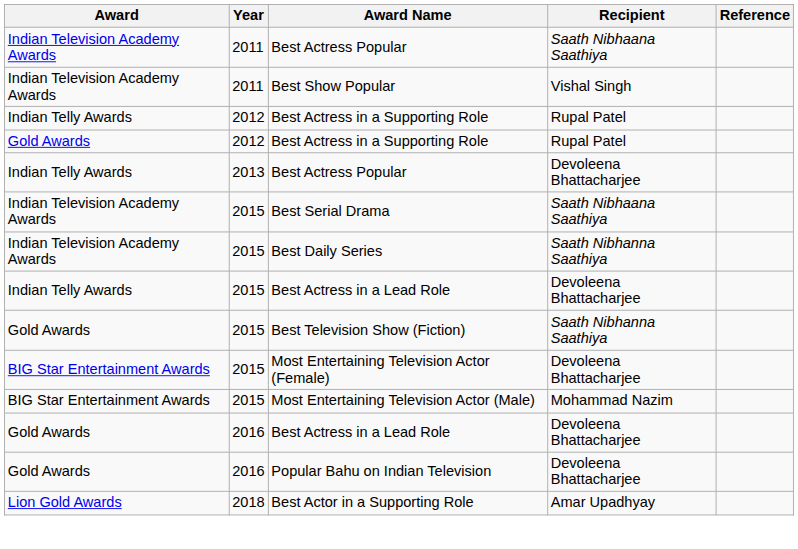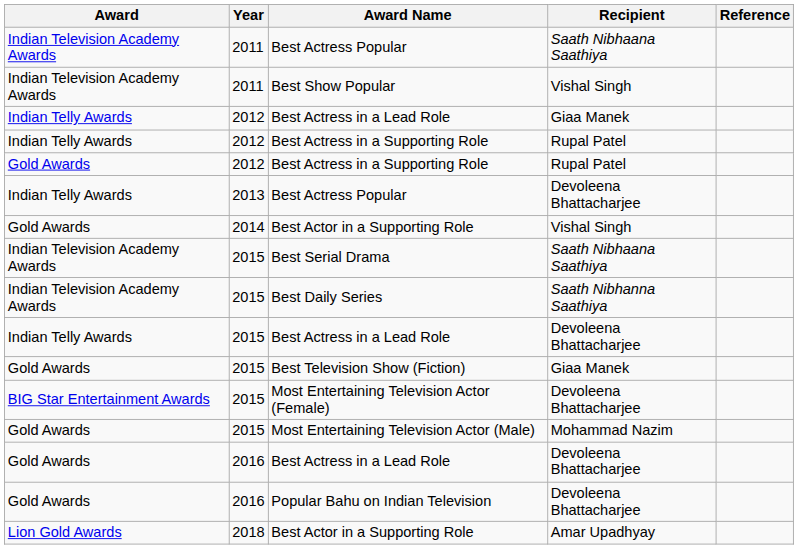+ row: Indian Telly Awards | 2012 | Best Actress in a Lead Role | Giaa Manek
+ row: Gold Awards | 2014 | Best Actor in a Supporting Role | Vishal Singh
Best Television Show (Fiction) | Recipient: Saath Nibhanna Saathiya -> Giaa Manek
Most Entertaining Television Actor (Male) | Award: BIG Star Entertainment Awards -> Gold Awards
